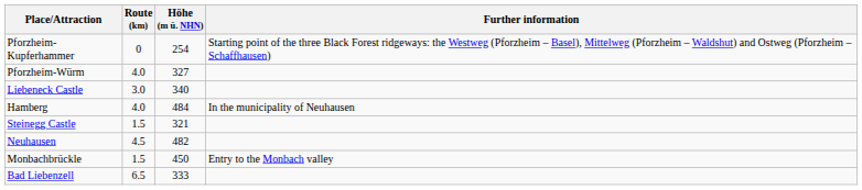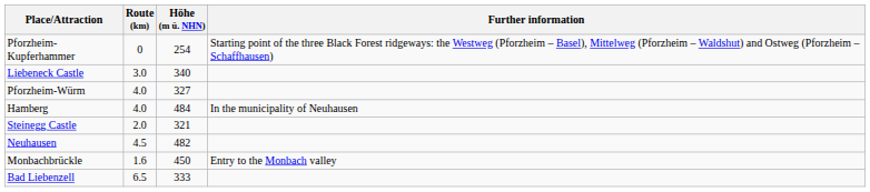rows swapped: Pforzheim-Würm <-> Liebeneck Castle
Steinegg Castle | Route (km): 1.5 -> 2.0
Monbachbrückle | Route (km): 1.5 -> 1.6
